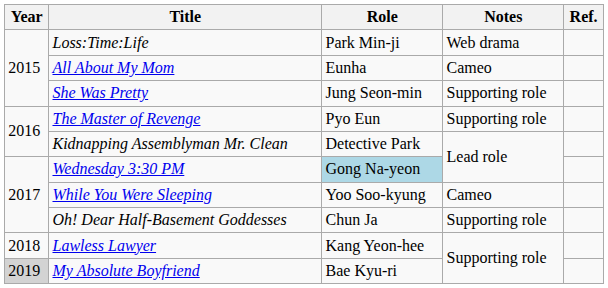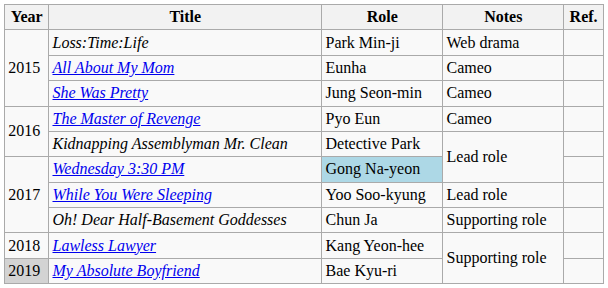She Was Pretty | Notes: Supporting role -> Cameo
The Master of Revenge | Notes: Supporting role -> Cameo
While You Were Sleeping | Notes: Cameo -> Lead role
